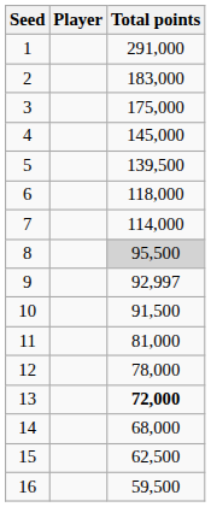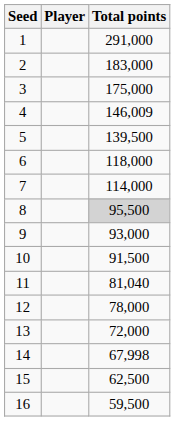4 | Total points: 145,000 -> 146,009
9 | Total points: 92,997 -> 93,000
11 | Total points: 81,000 -> 81,040
13 | Total points: bold -> normal
14 | Total points: 68,000 -> 67,998
